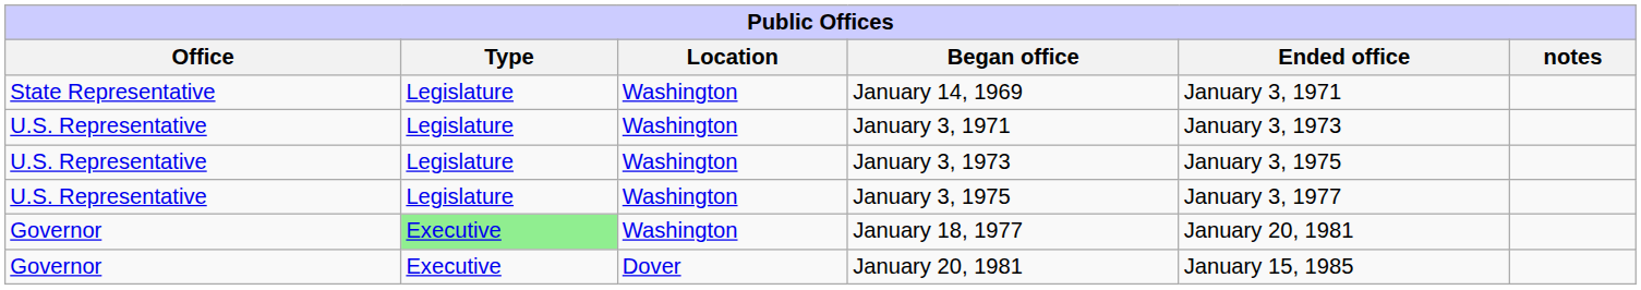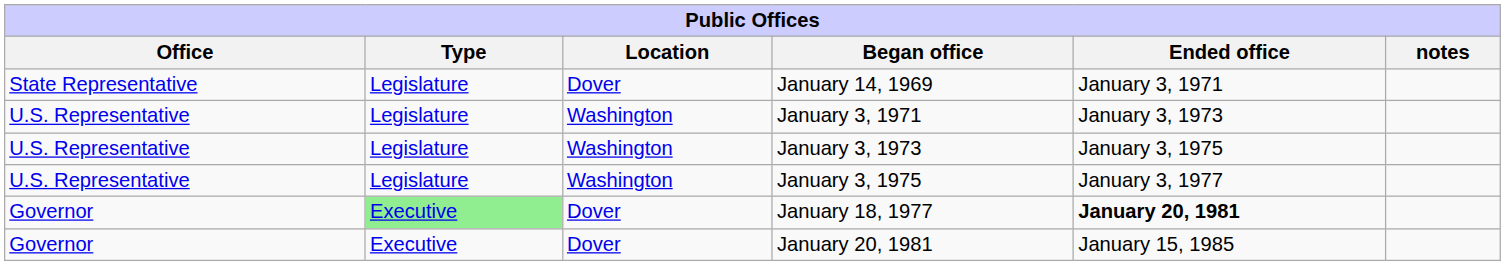January 14, 1969 | Location: Washington -> Dover
January 18, 1977 | Location: Washington -> Dover
January 18, 1977 | Ended office: normal -> bold
